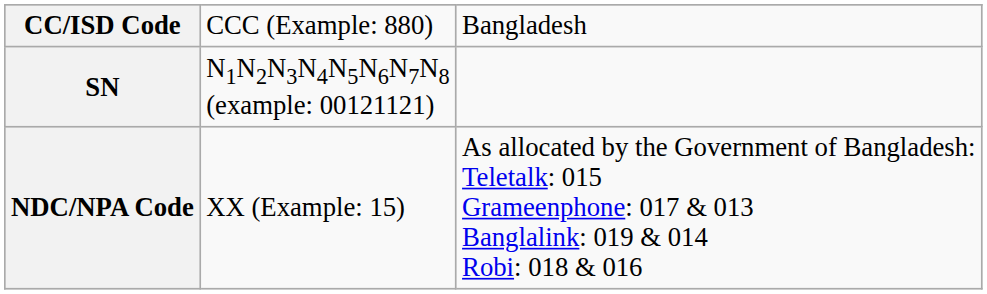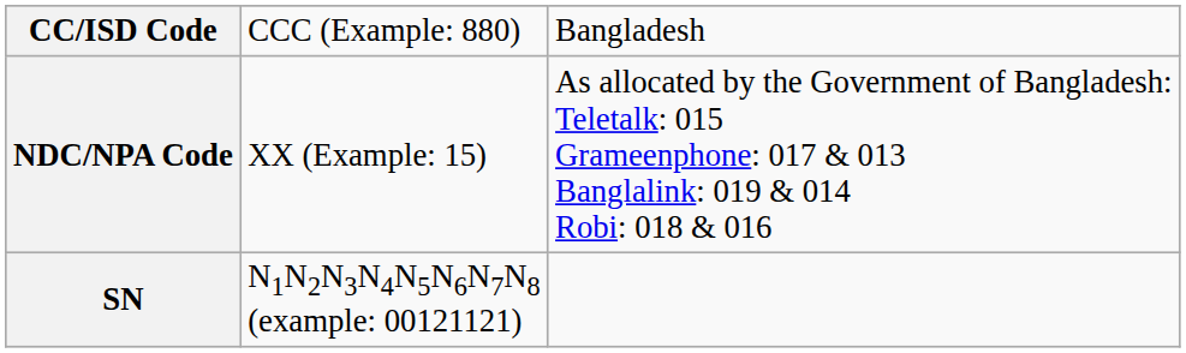rows swapped: NDC/NPA Code <-> SN
